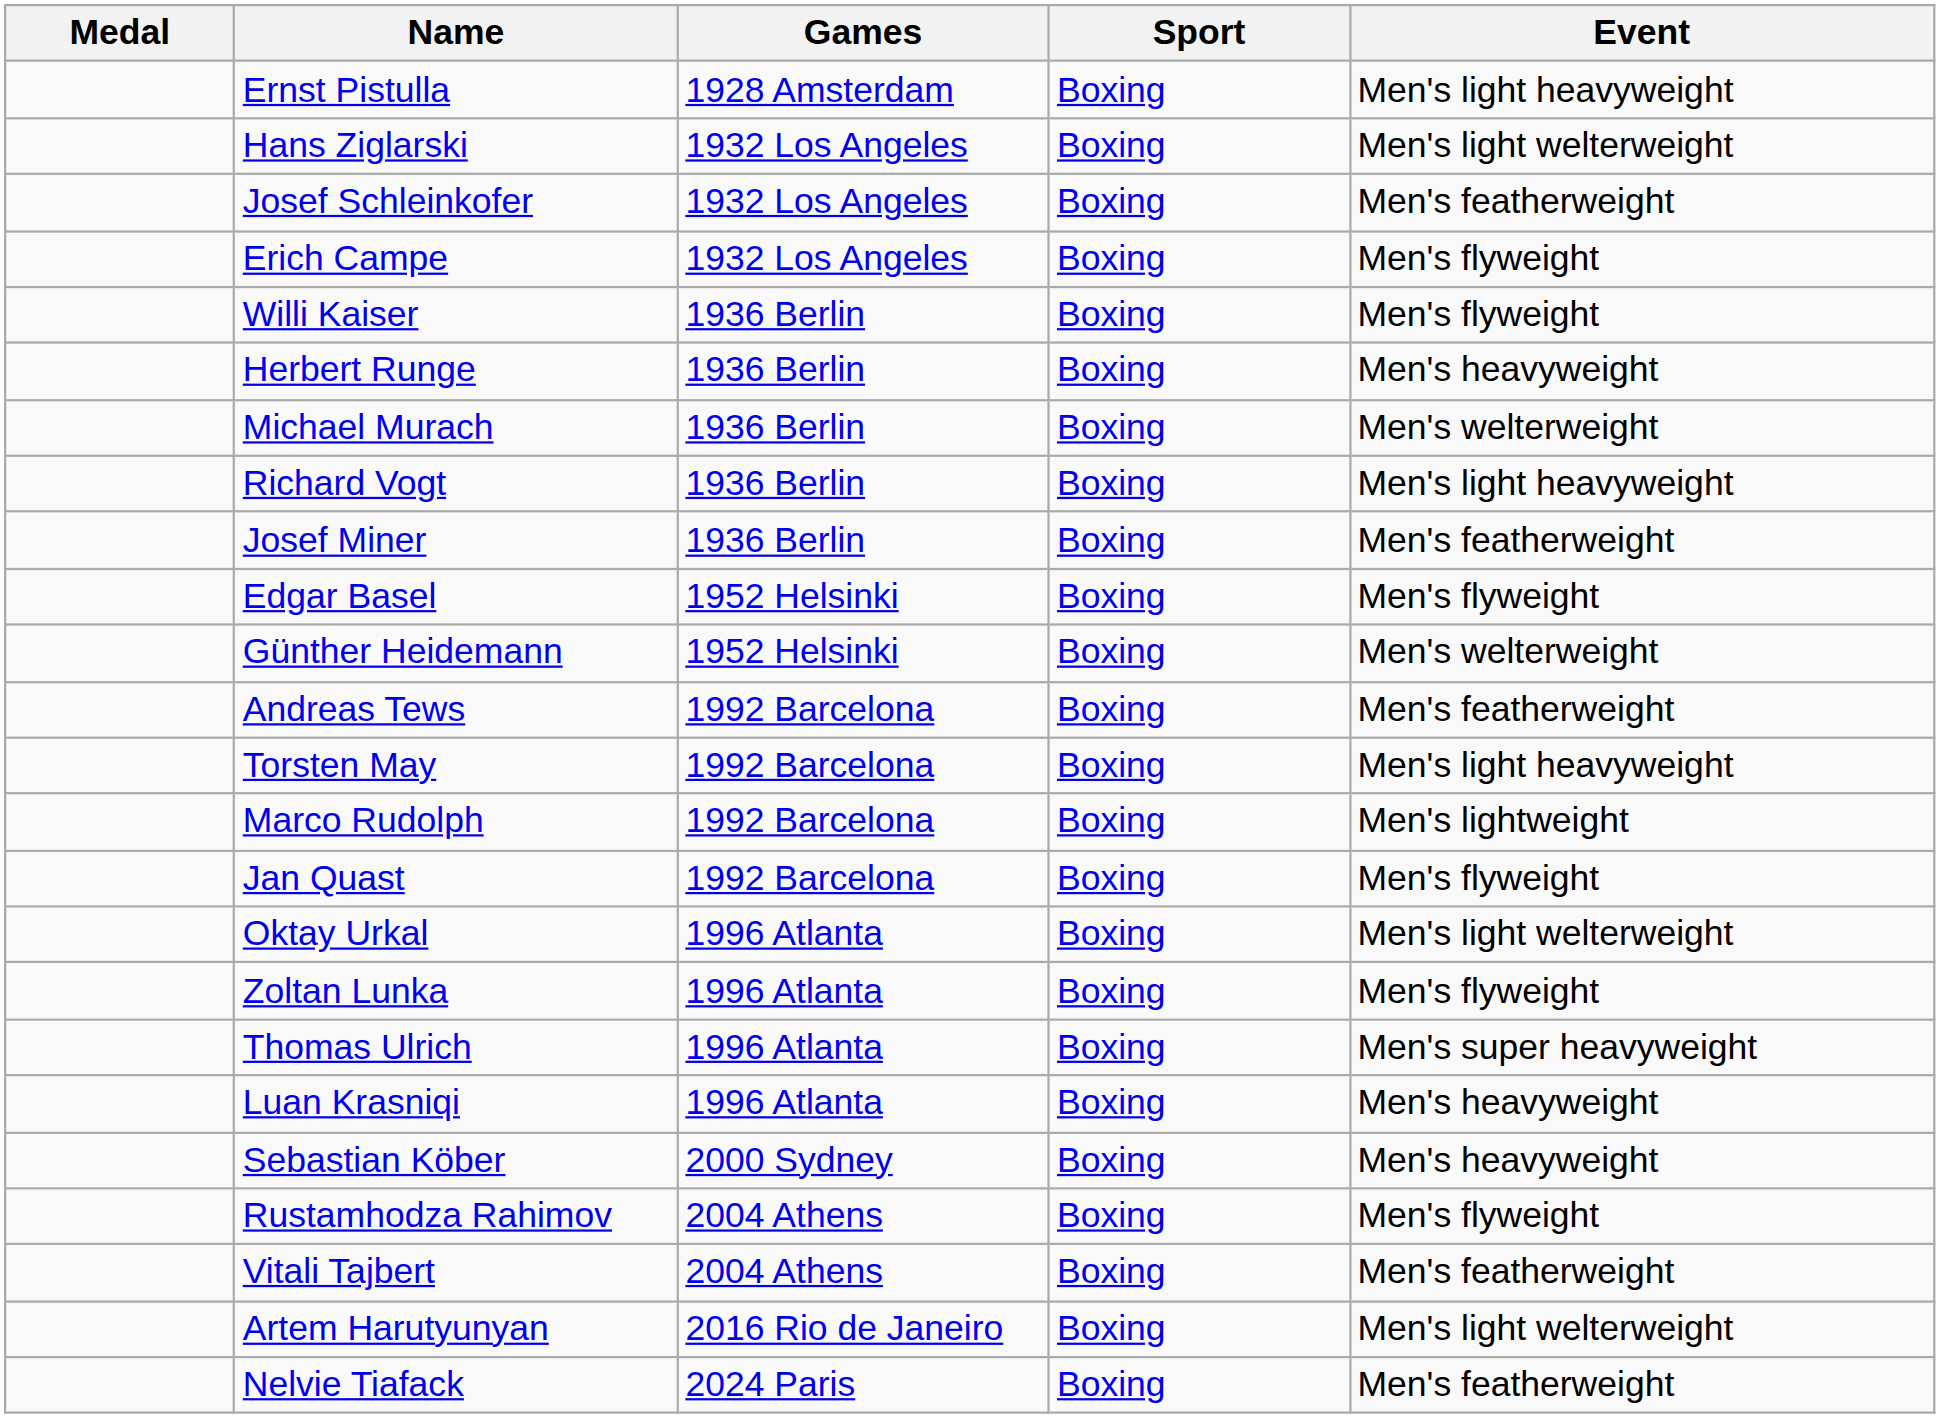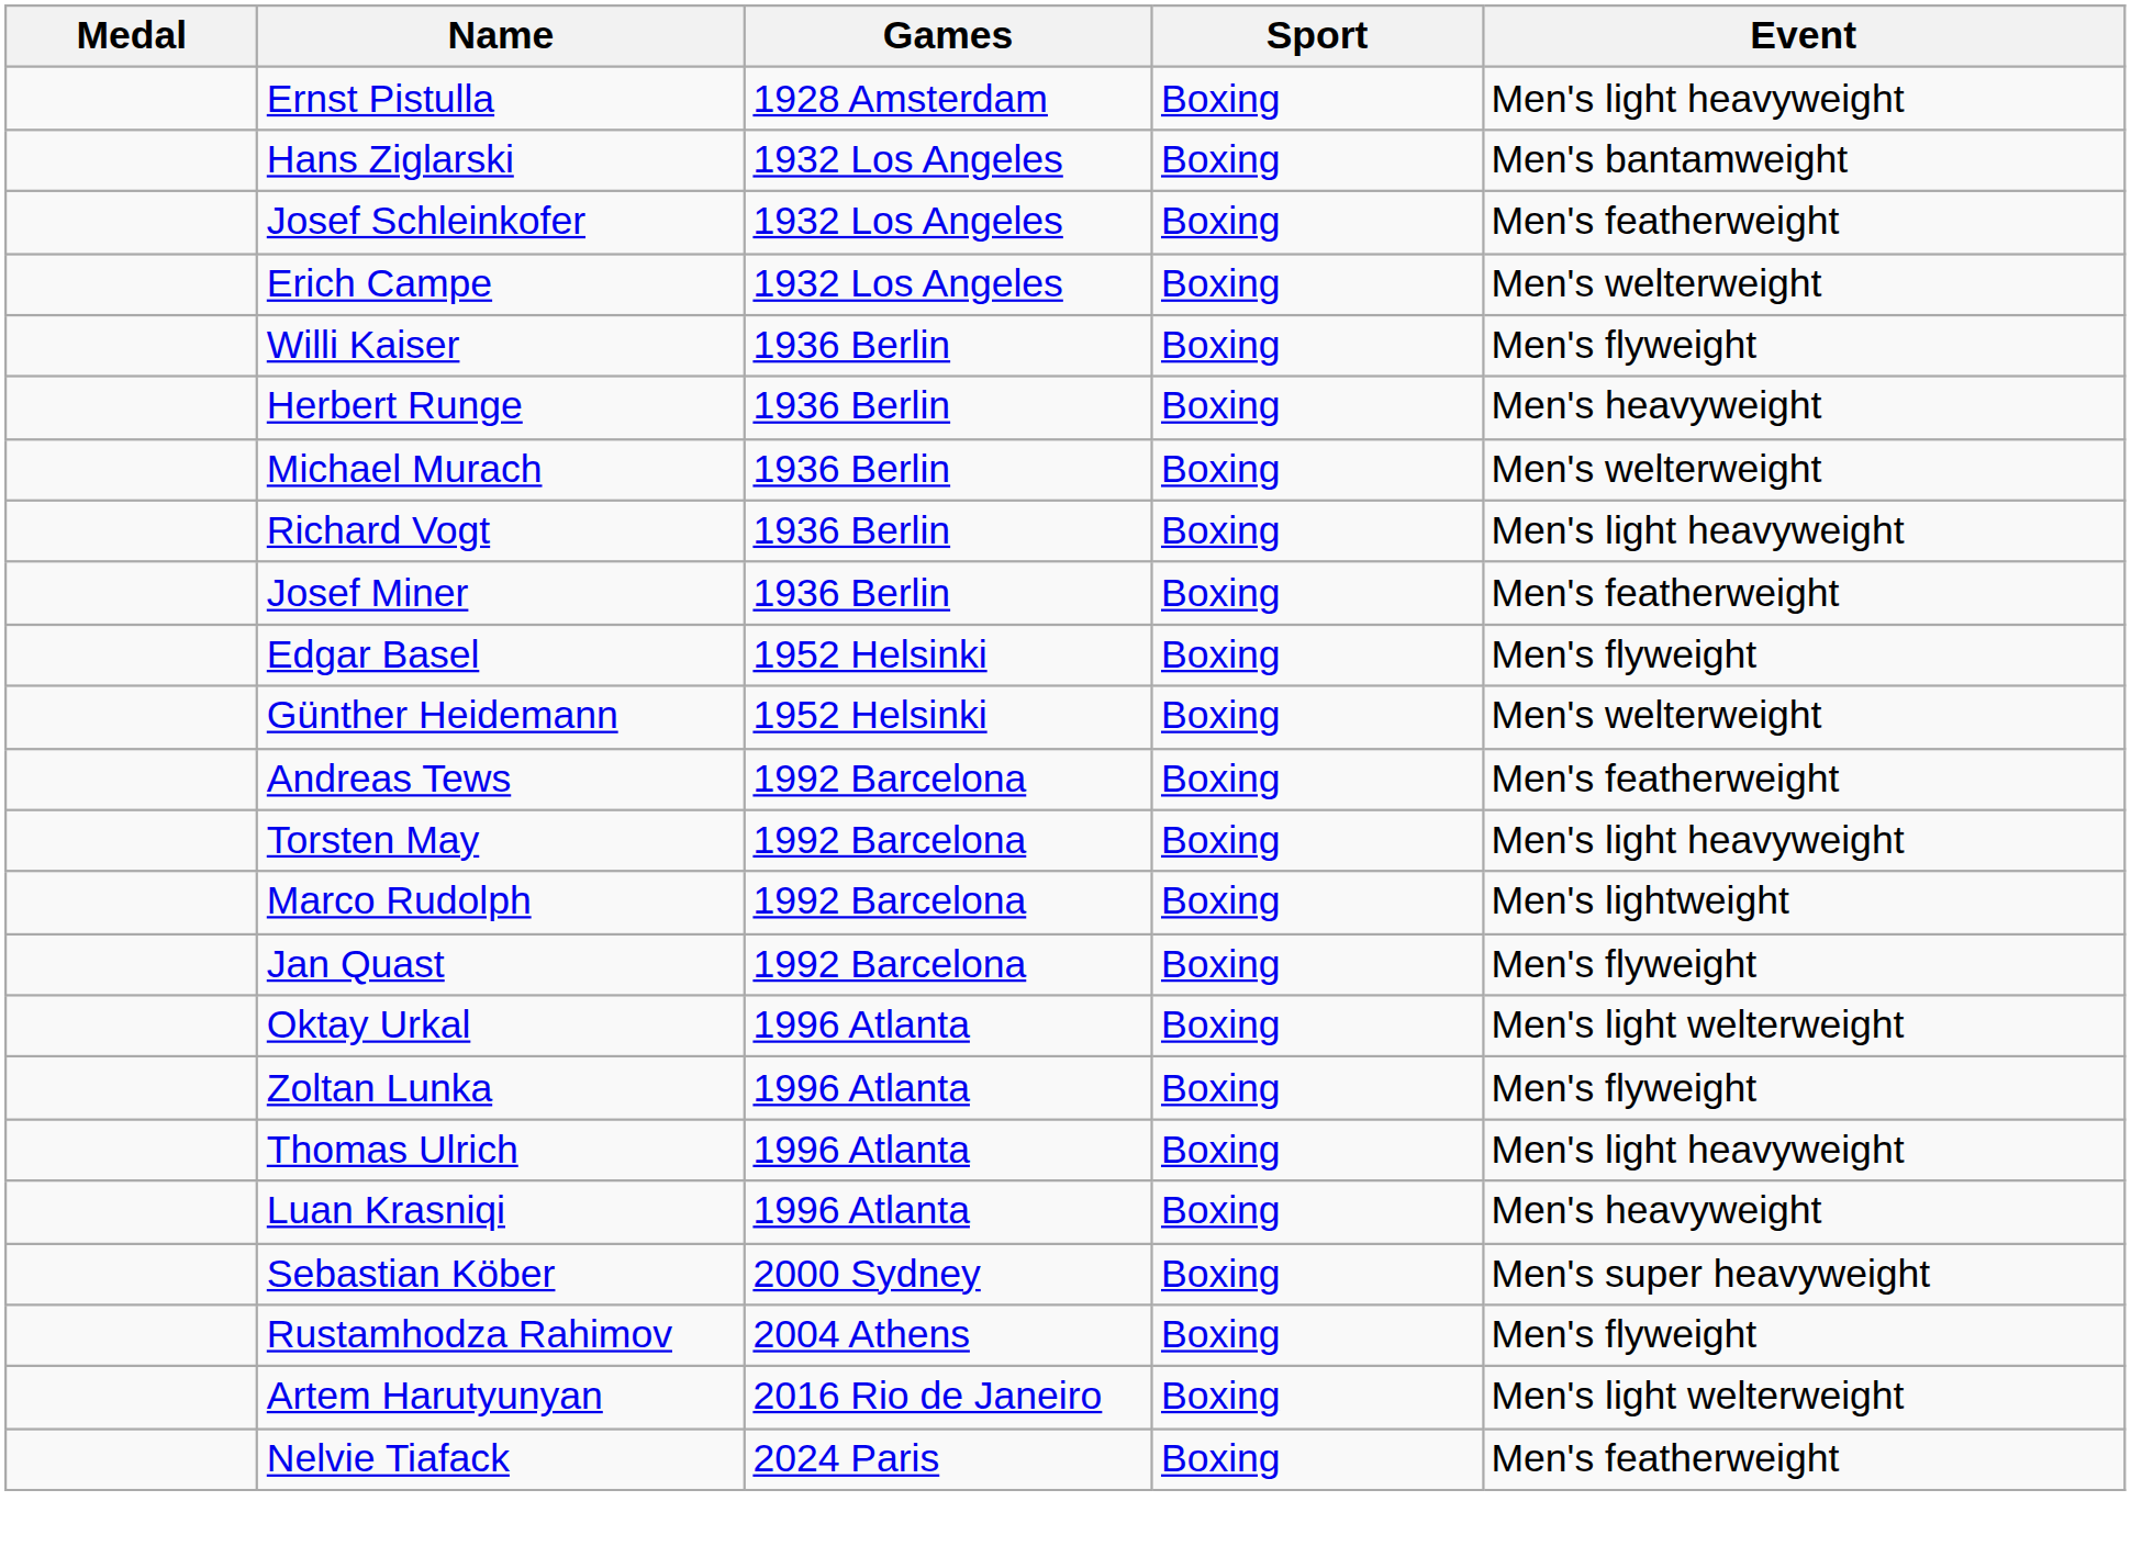Hans Ziglarski | Event: Men's light welterweight -> Men's bantamweight
Erich Campe | Event: Men's flyweight -> Men's welterweight
Thomas Ulrich | Event: Men's super heavyweight -> Men's light heavyweight
Sebastian Köber | Event: Men's heavyweight -> Men's super heavyweight
- row: Vitali Tajbert | 2004 Athens | Boxing | Men's featherweight
